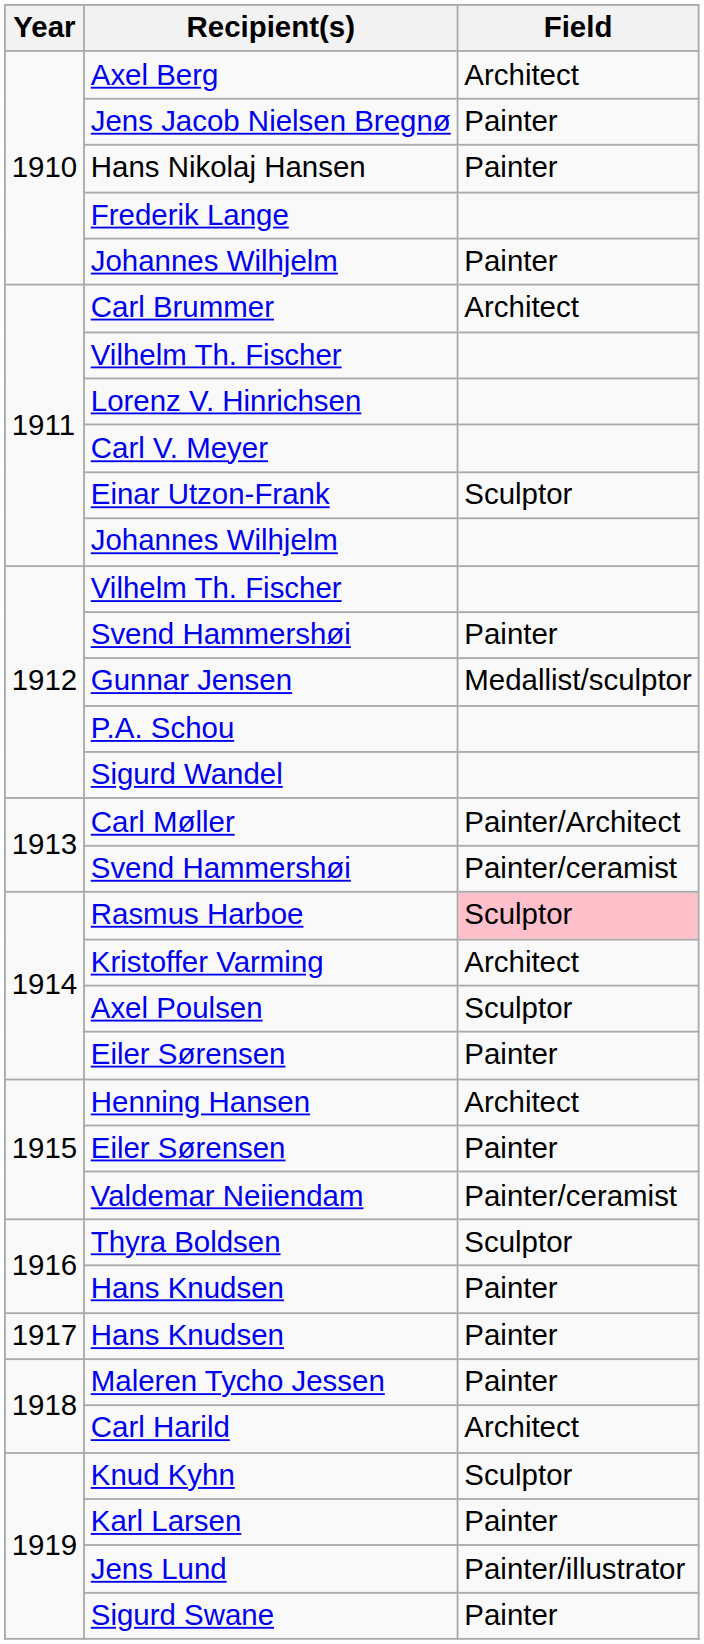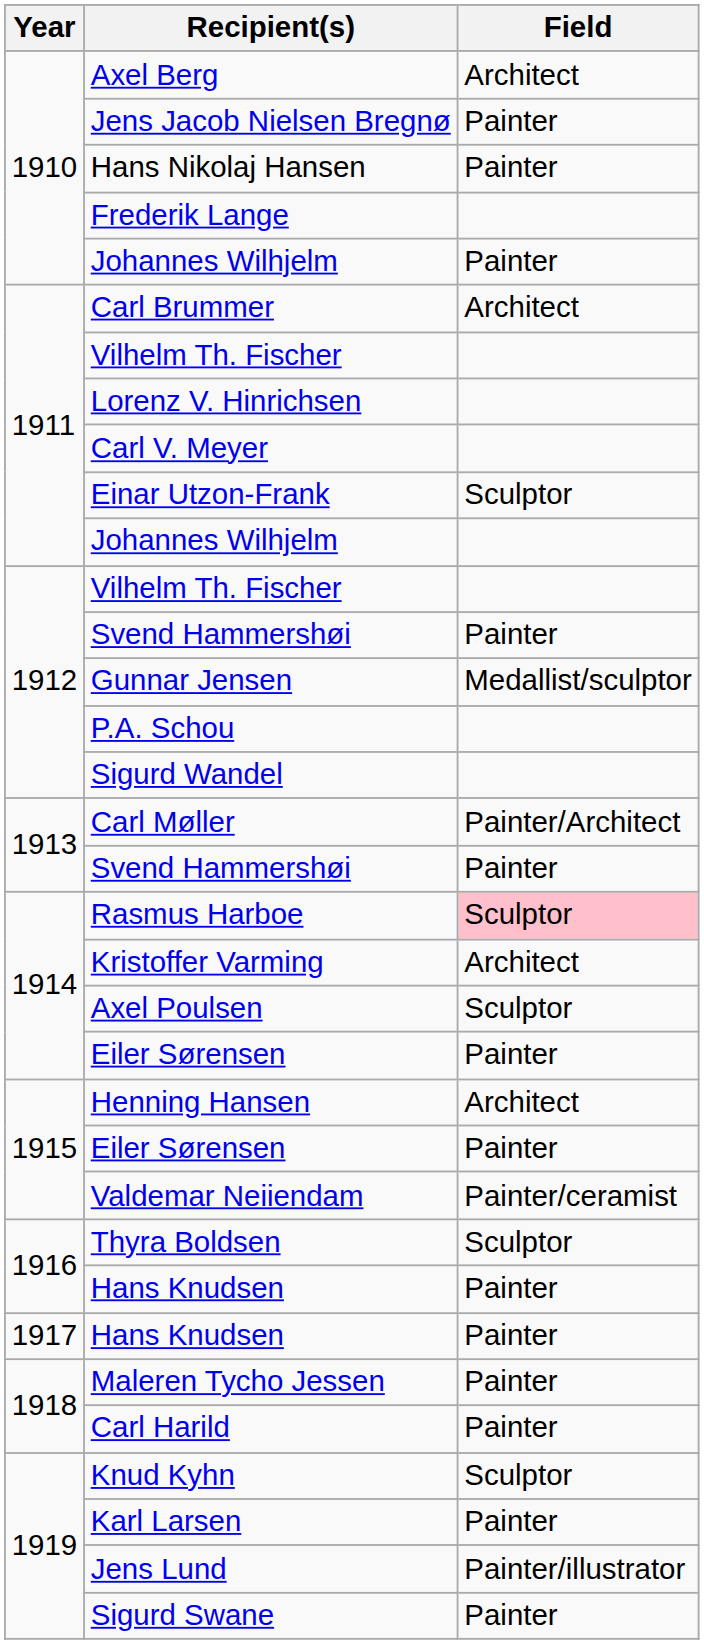1913 / Svend Hammershøi | Field: Painter/ceramist -> Painter
Carl Harild | Field: Architect -> Painter
